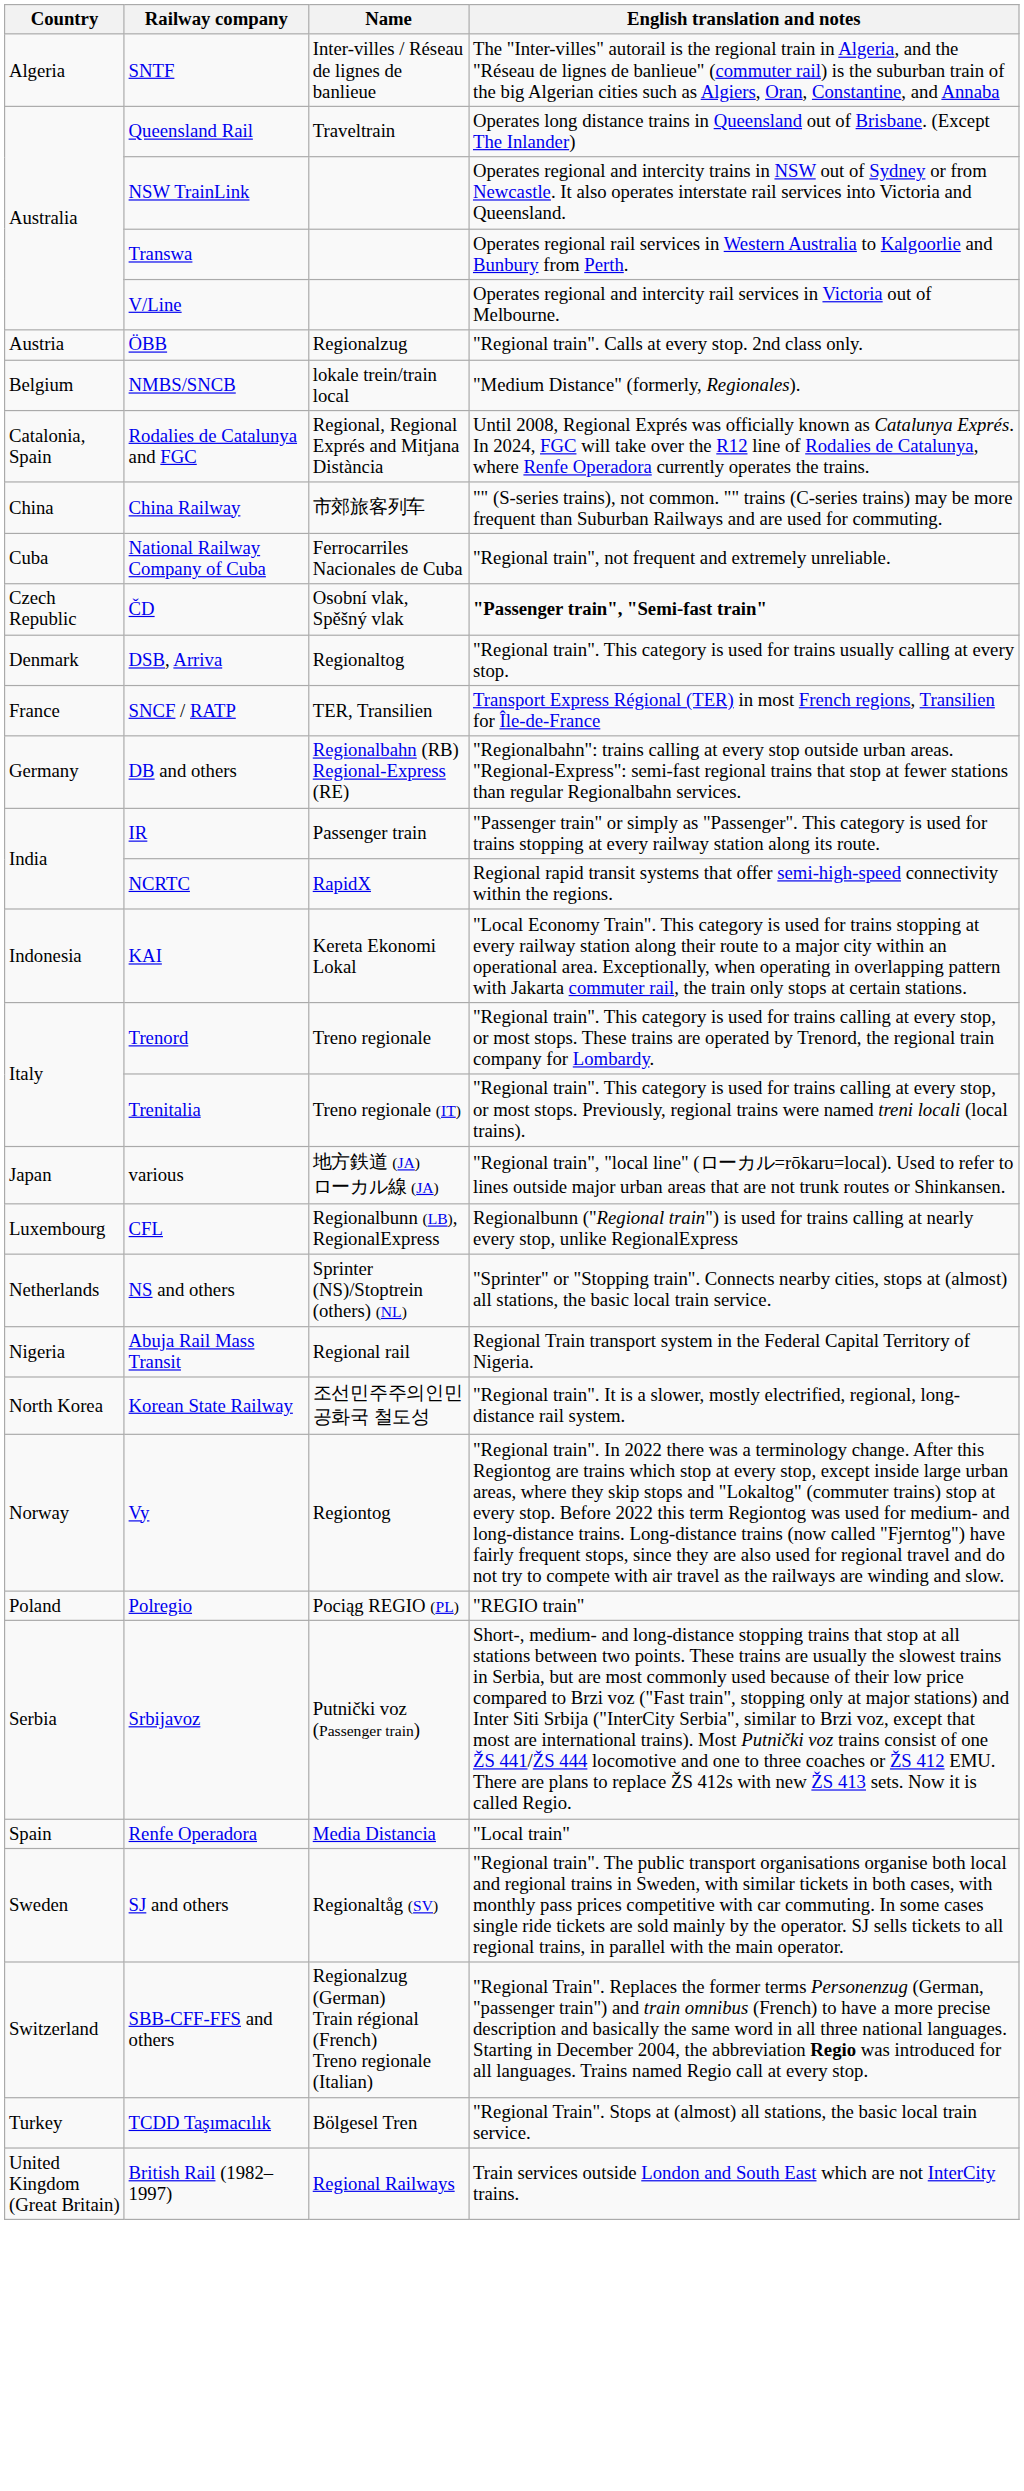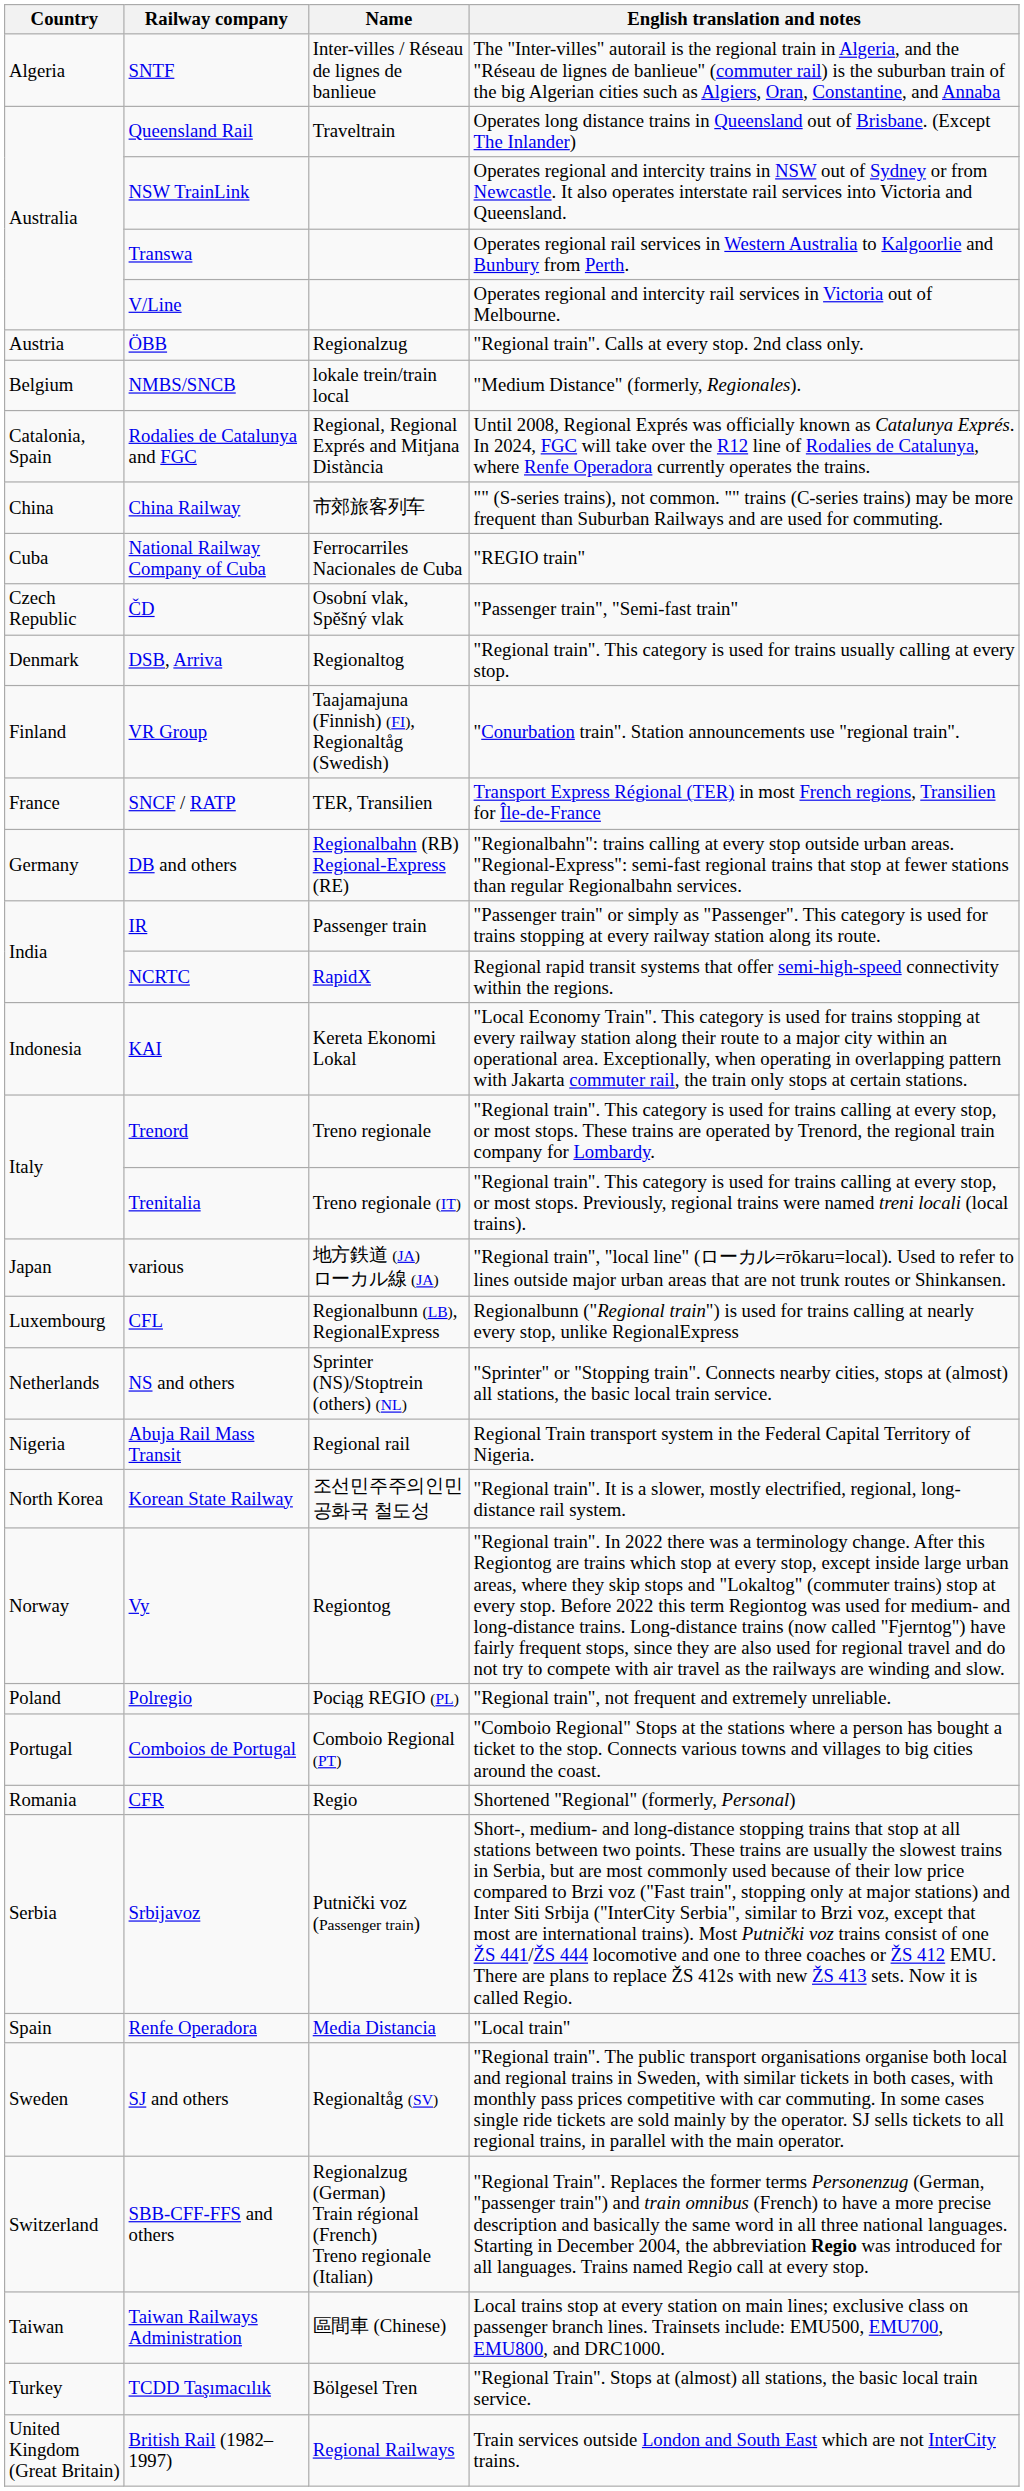National Railway Company of Cuba | English translation and notes: "Regional train", not frequent and extremely unreliable. -> "REGIO train"
ČD | English translation and notes: bold -> normal
+ row: Finland | VR Group | Taajamajuna (Finnish) (FI), Regionaltåg (Swedish) | "Conurbation train". Station announcements use "regional train".
Polregio | English translation and notes: "REGIO train" -> "Regional train", not frequent and extremely unreliable.
+ row: Portugal | Comboios de Portugal | Comboio Regional (PT) | "Comboio Regional" Stops at the stations where a person has bought a ticket to the stop. Connects various towns and villages to big cities around the coast.
+ row: Romania | CFR | Regio | Shortened "Regional" (formerly, Personal)
+ row: Taiwan | Taiwan Railways Administration | 區間車 (Chinese) | Local trains stop at every station on main lines; exclusive class on passenger branch lines. Trainsets include: EMU500, EMU700, EMU800, and DRC1000.
